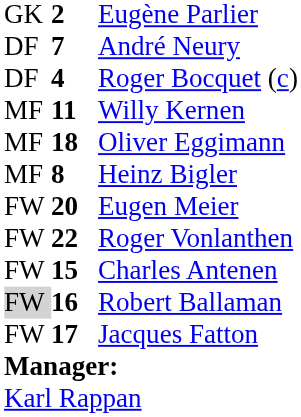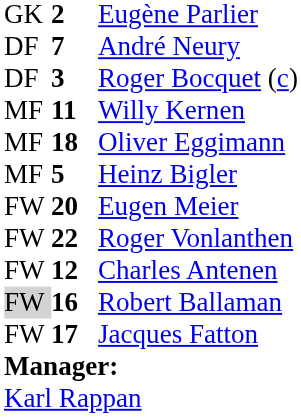Roger Bocquet (c) | column 2: 4 -> 3
Heinz Bigler | column 2: 8 -> 5
Charles Antenen | column 2: 15 -> 12
